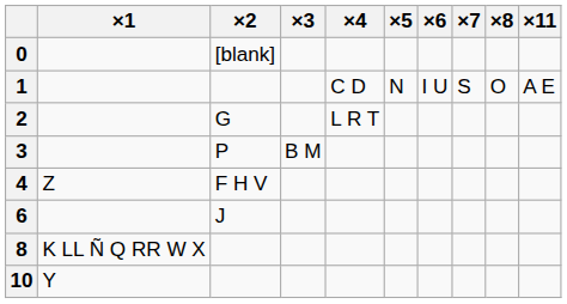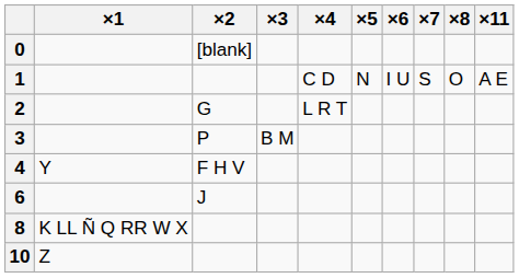4 | ×1: Z -> Y
10 | ×1: Y -> Z
